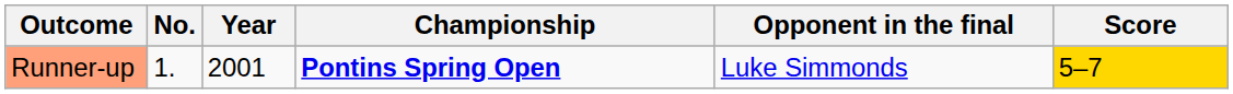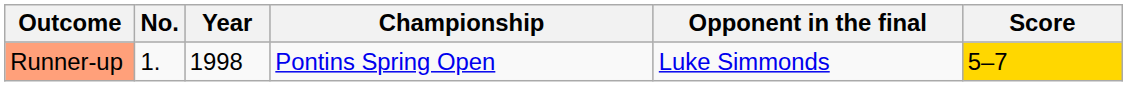Runner-up | Year: 2001 -> 1998
Runner-up | Championship: bold -> normal
